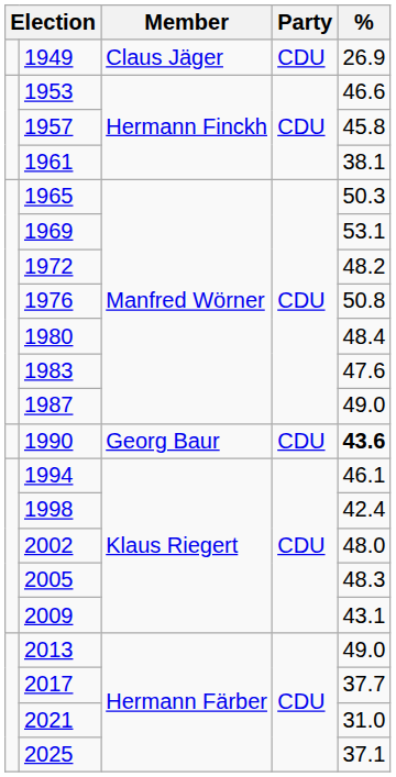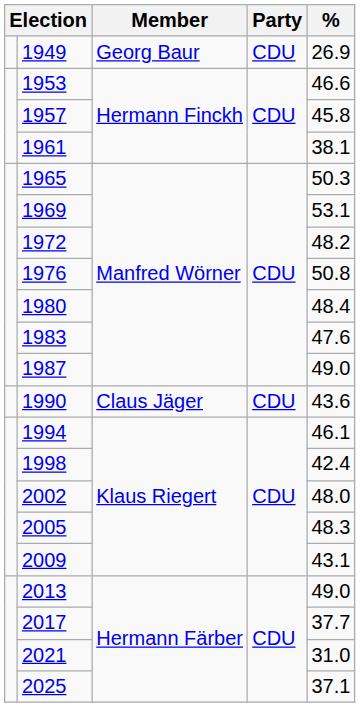1949 | Member: Claus Jäger -> Georg Baur
1990 | Member: Georg Baur -> Claus Jäger
1990 | %: bold -> normal
